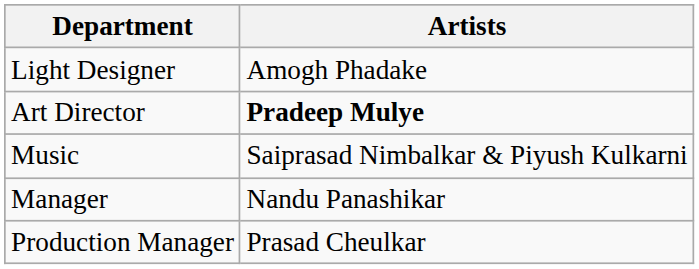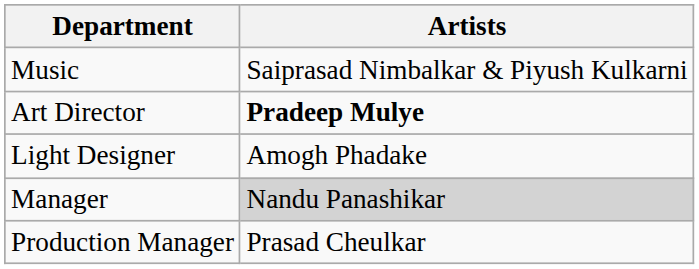rows swapped: Music <-> Light Designer
Manager | Artists: no background -> lightgrey background
